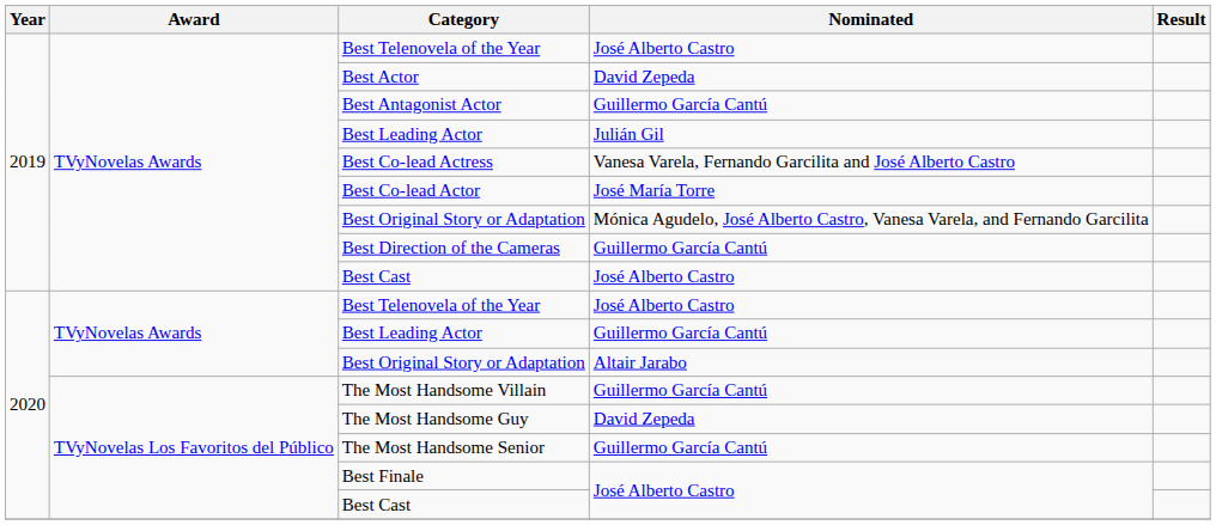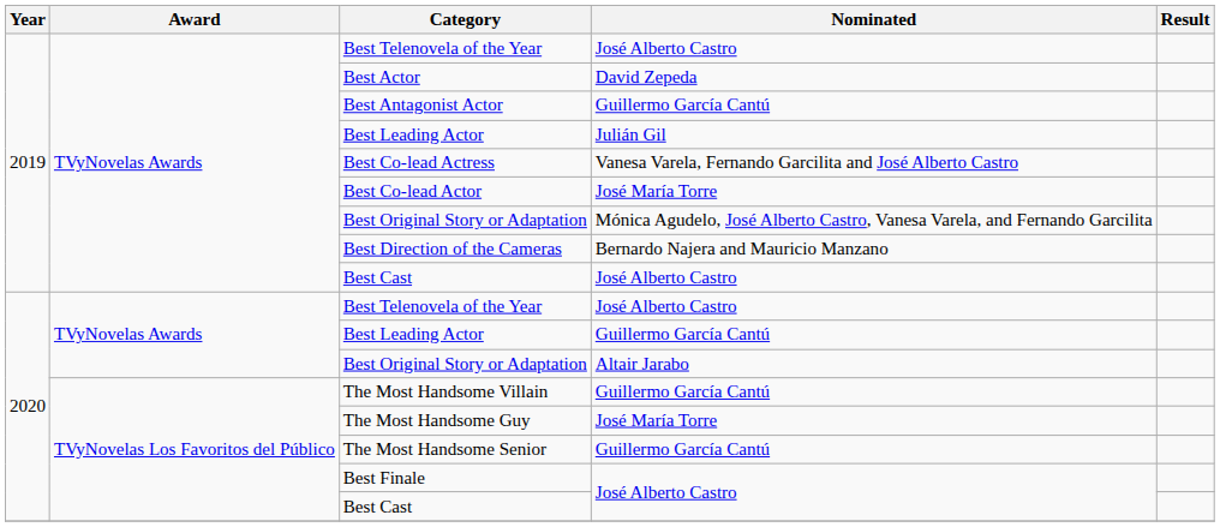Best Direction of the Cameras | Nominated: Guillermo García Cantú -> Bernardo Najera and Mauricio Manzano
The Most Handsome Guy | Nominated: David Zepeda -> José María Torre
